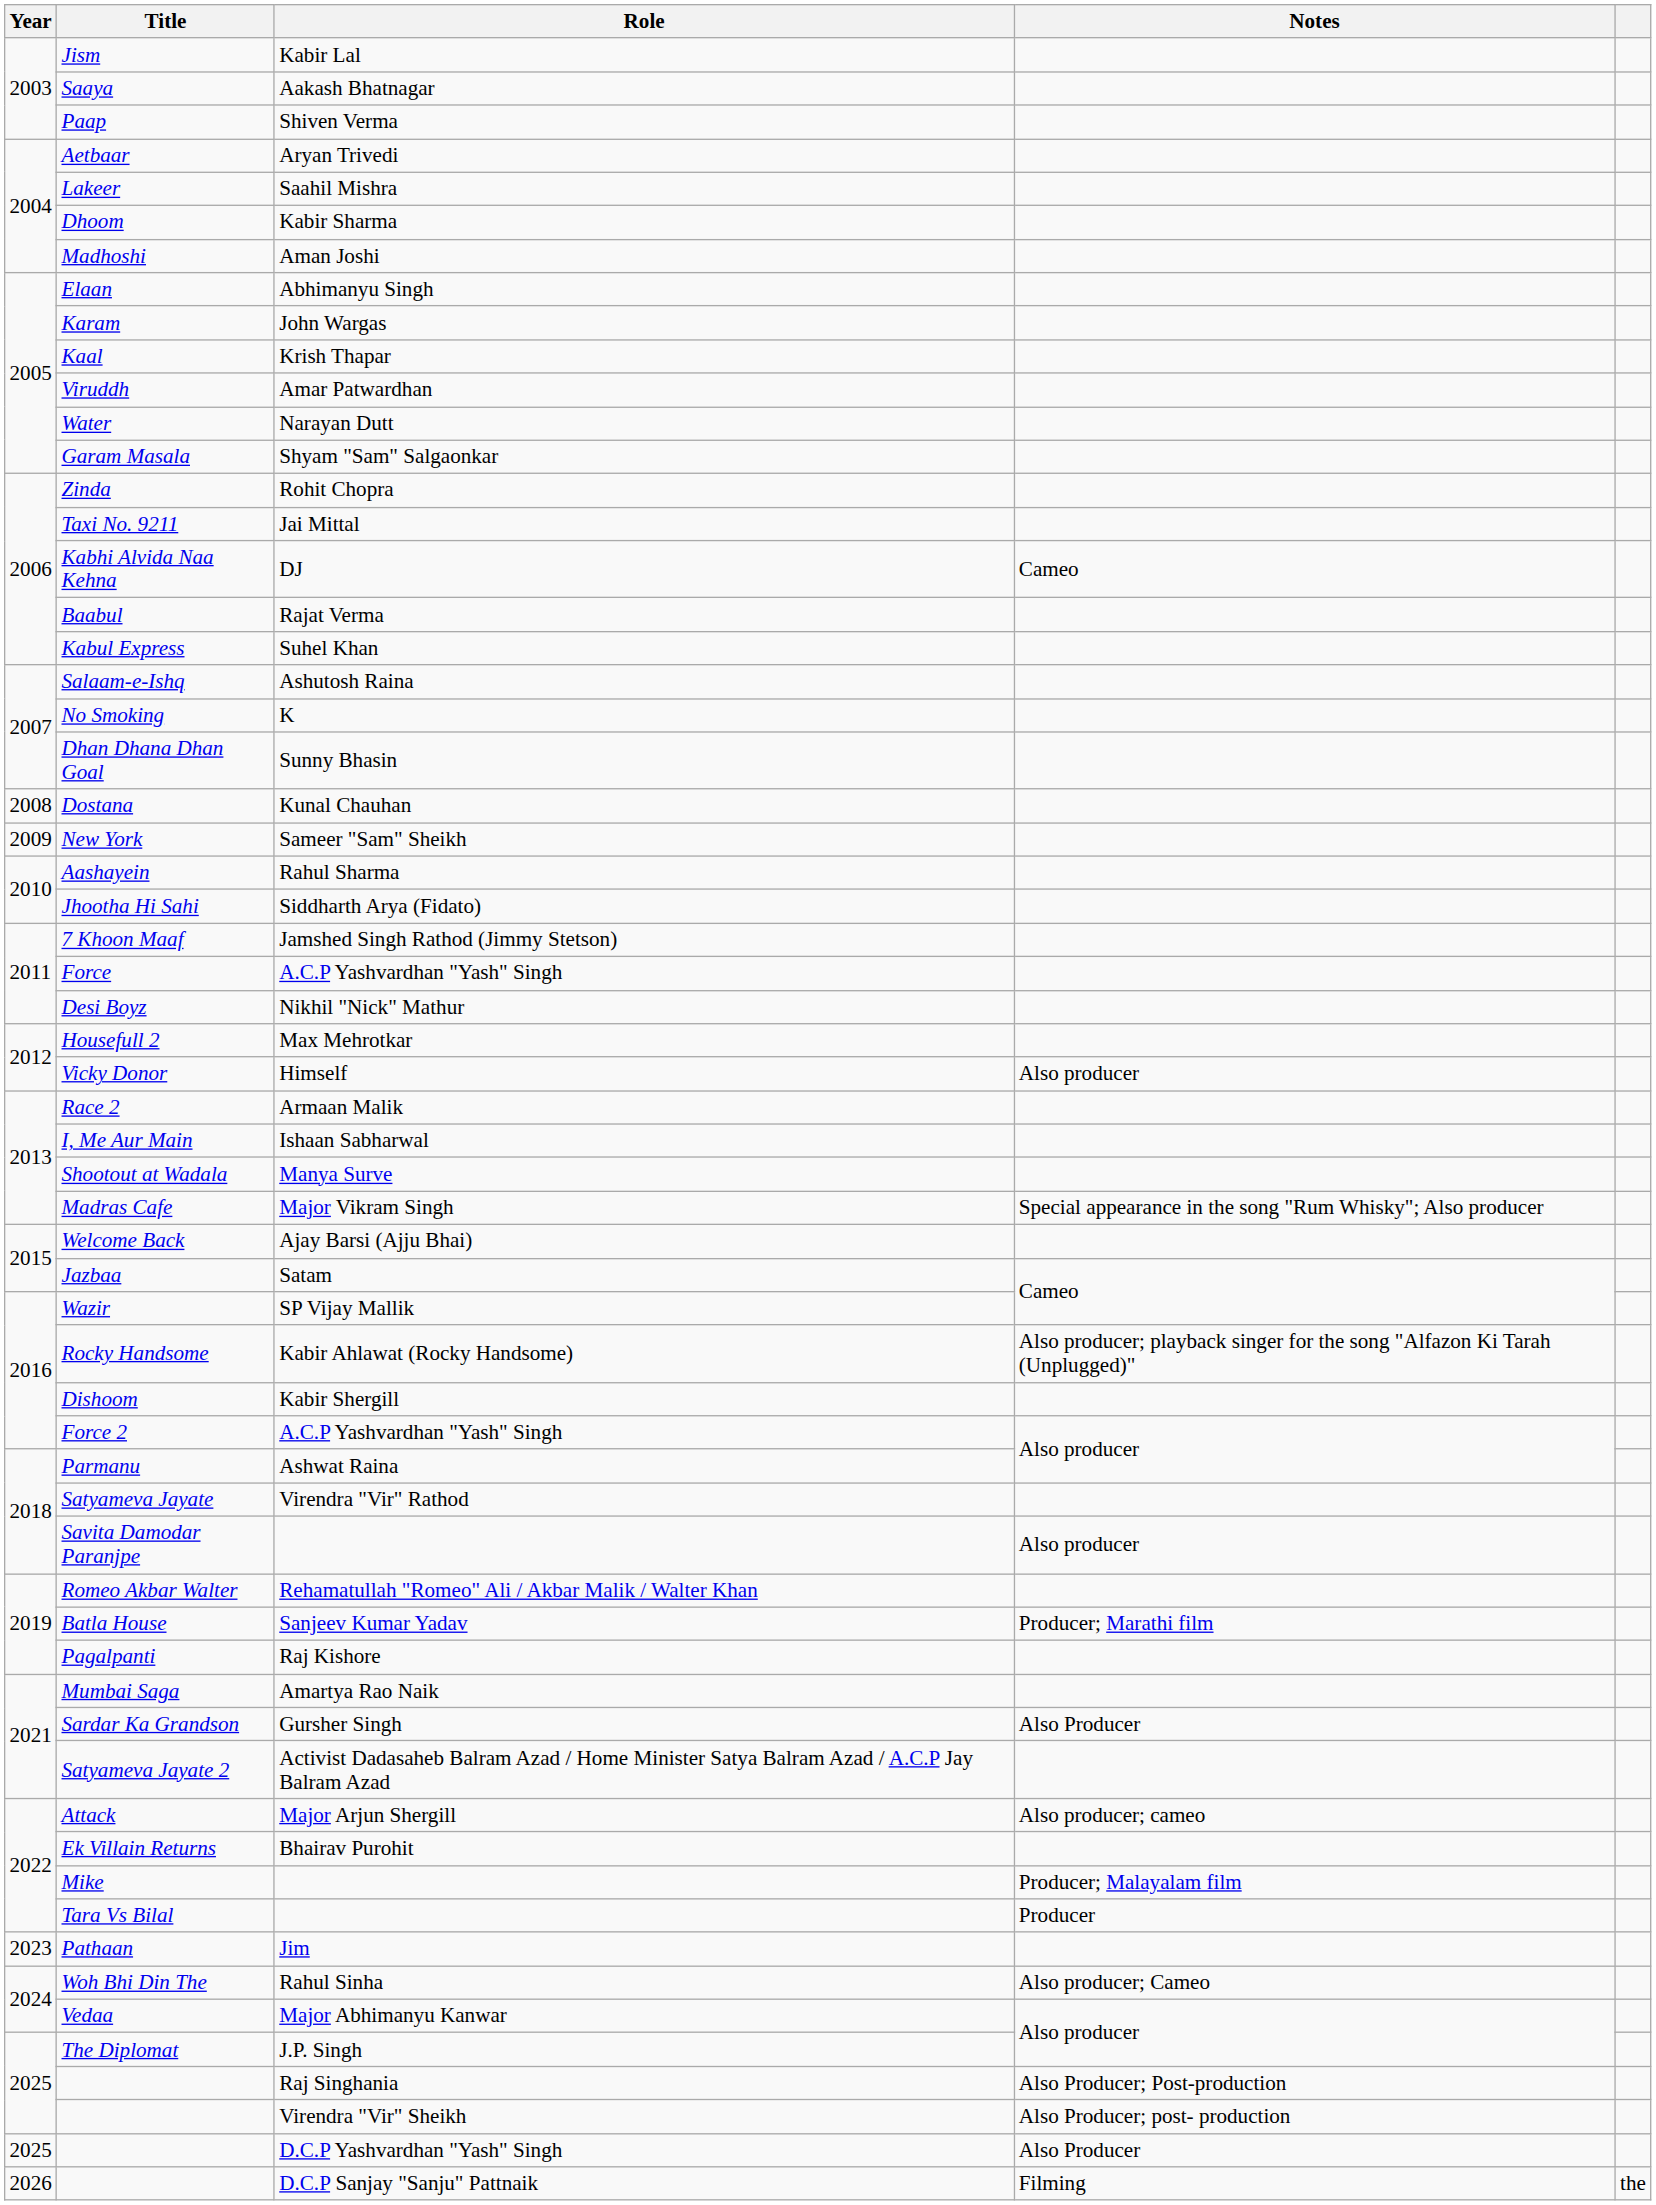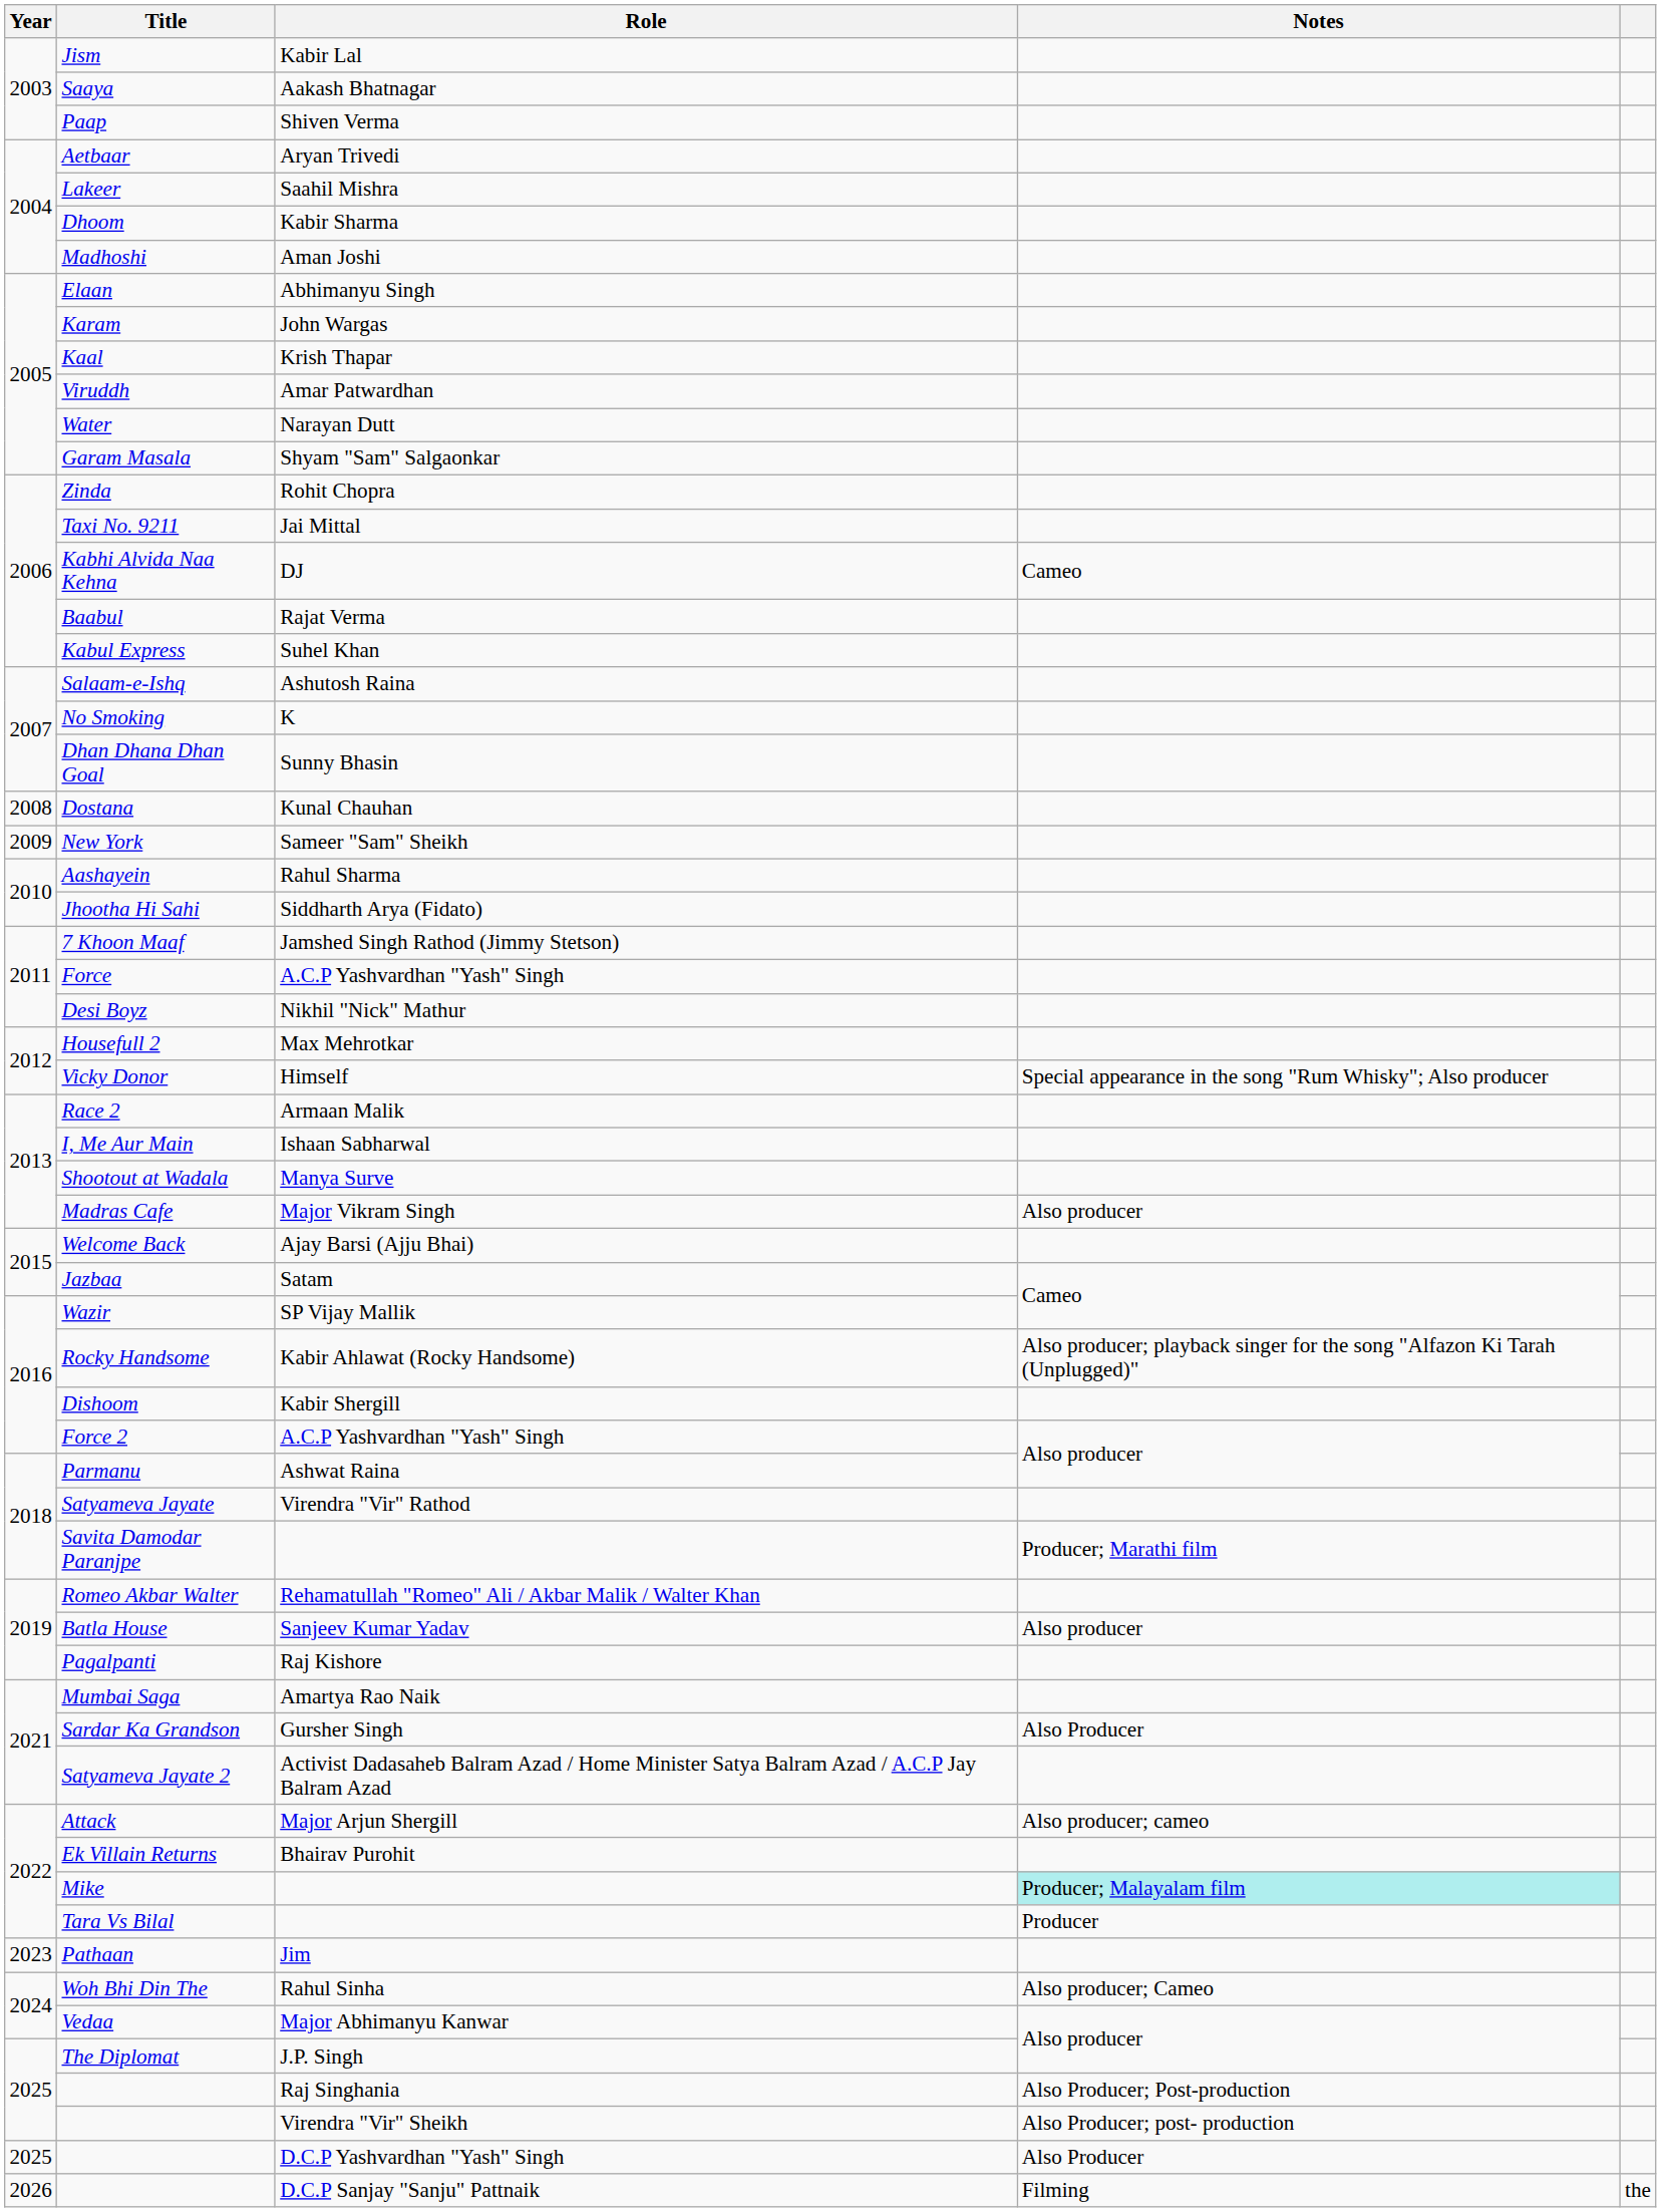Vicky Donor | Notes: Also producer -> Special appearance in the song "Rum Whisky"; Also producer
Madras Cafe | Notes: Special appearance in the song "Rum Whisky"; Also producer -> Also producer
Savita Damodar Paranjpe | Notes: Also producer -> Producer; Marathi film
Batla House | Notes: Producer; Marathi film -> Also producer
Mike | Notes: no background -> paleturquoise background
